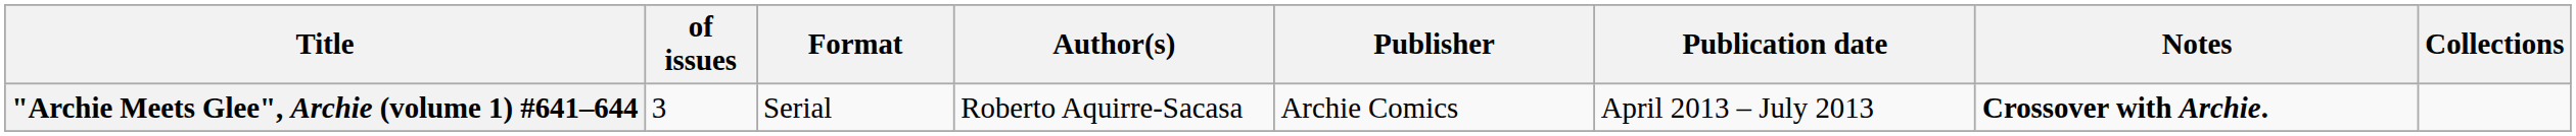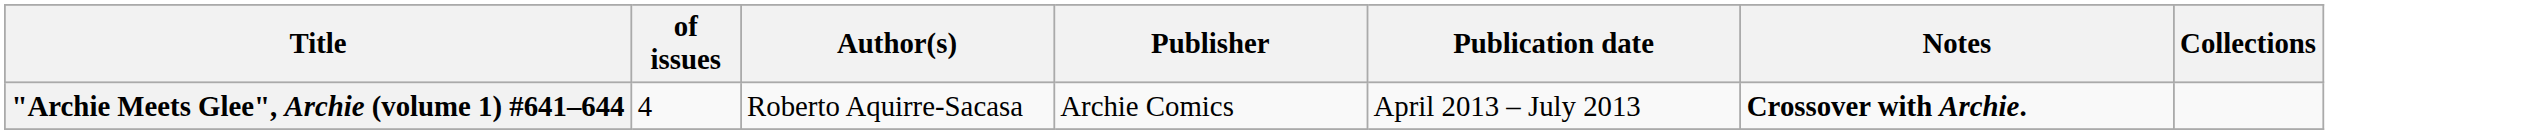- column: Format | Serial
"Archie Meets Glee", Archie (volume 1) #641–644 | of issues: 3 -> 4
